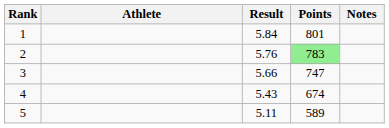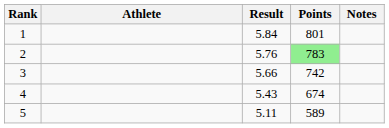3 | Points: 747 -> 742
